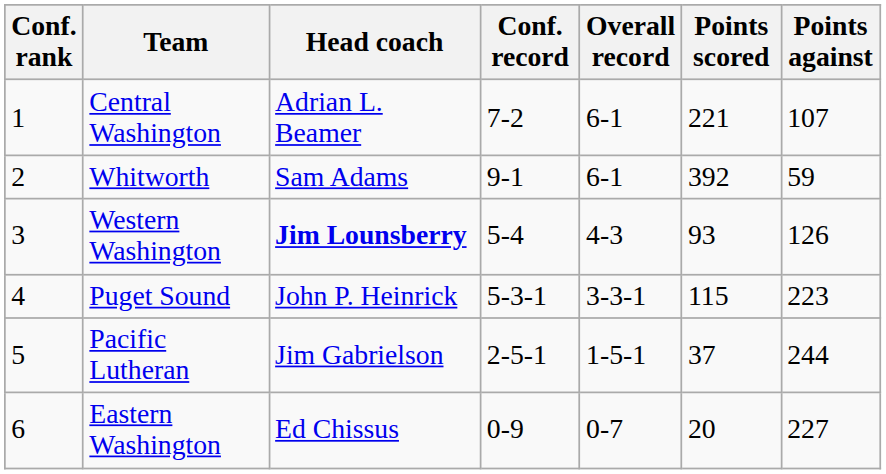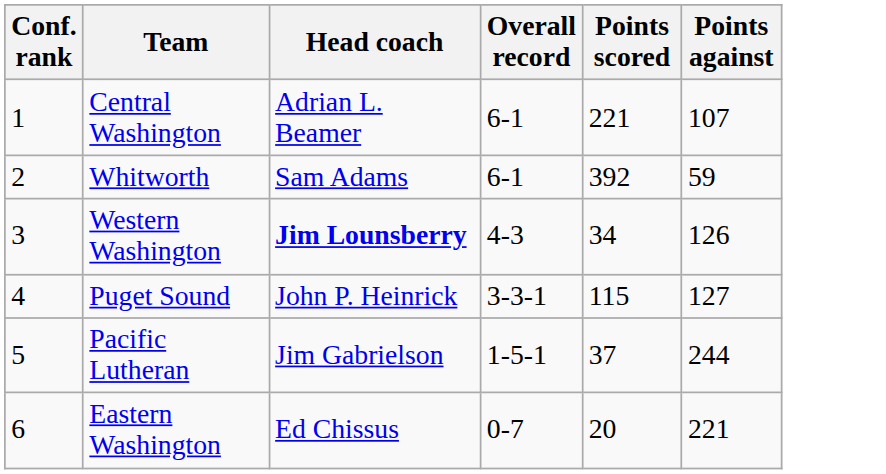- column: Conf. record | 7-2 | 9-1 | 5-4 | 5-3-1 | 2-5-1 | 0-9
Western Washington | Points scored: 93 -> 34
Puget Sound | Points against: 223 -> 127
Eastern Washington | Points against: 227 -> 221
